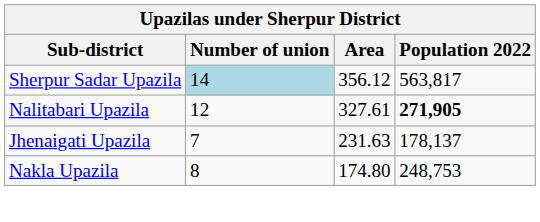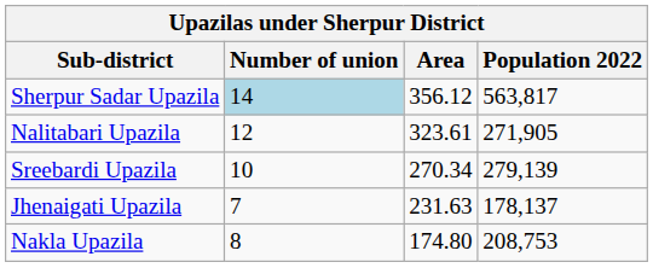Nalitabari Upazila | Area: 327.61 -> 323.61
Nalitabari Upazila | Population 2022: bold -> normal
+ row: Sreebardi Upazila | 10 | 270.34 | 279,139
Nakla Upazila | Population 2022: 248,753 -> 208,753
